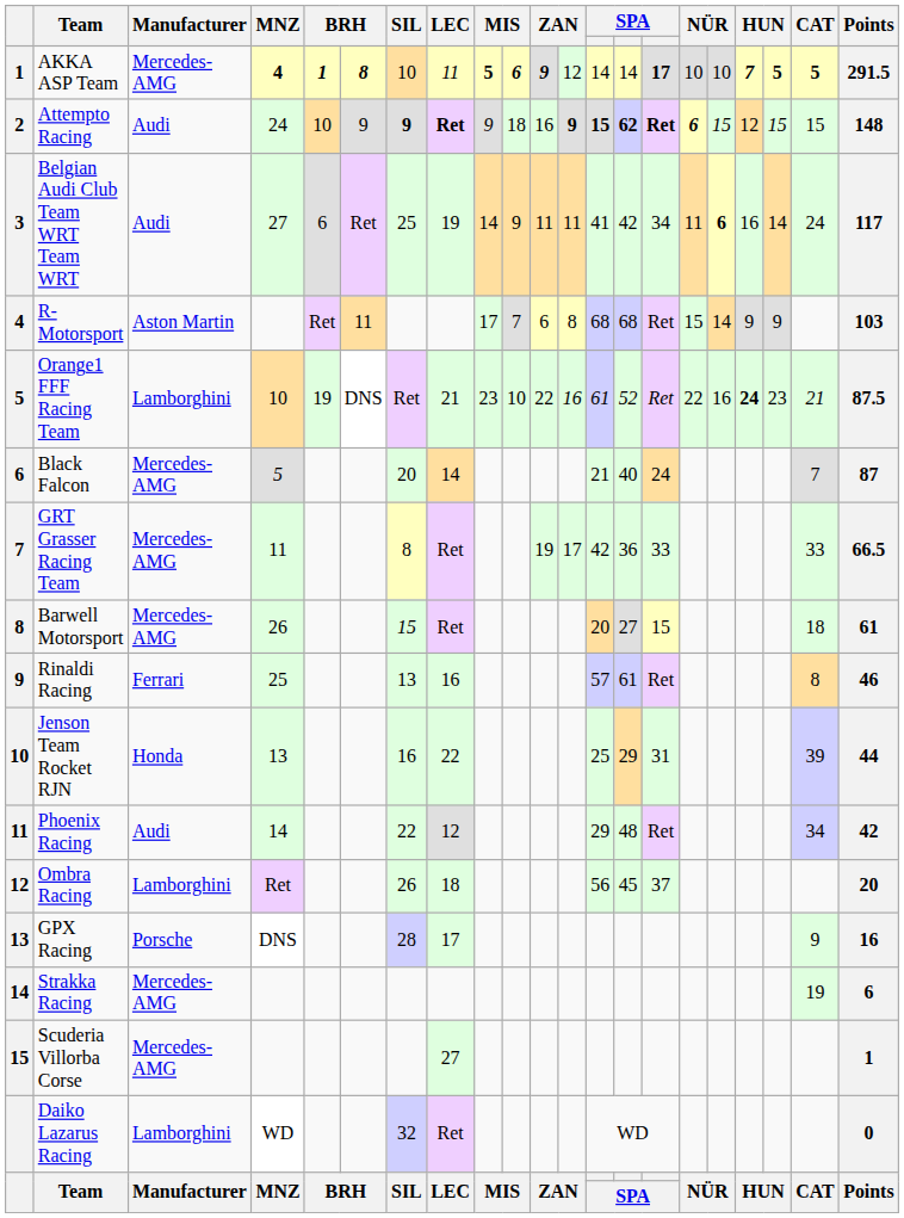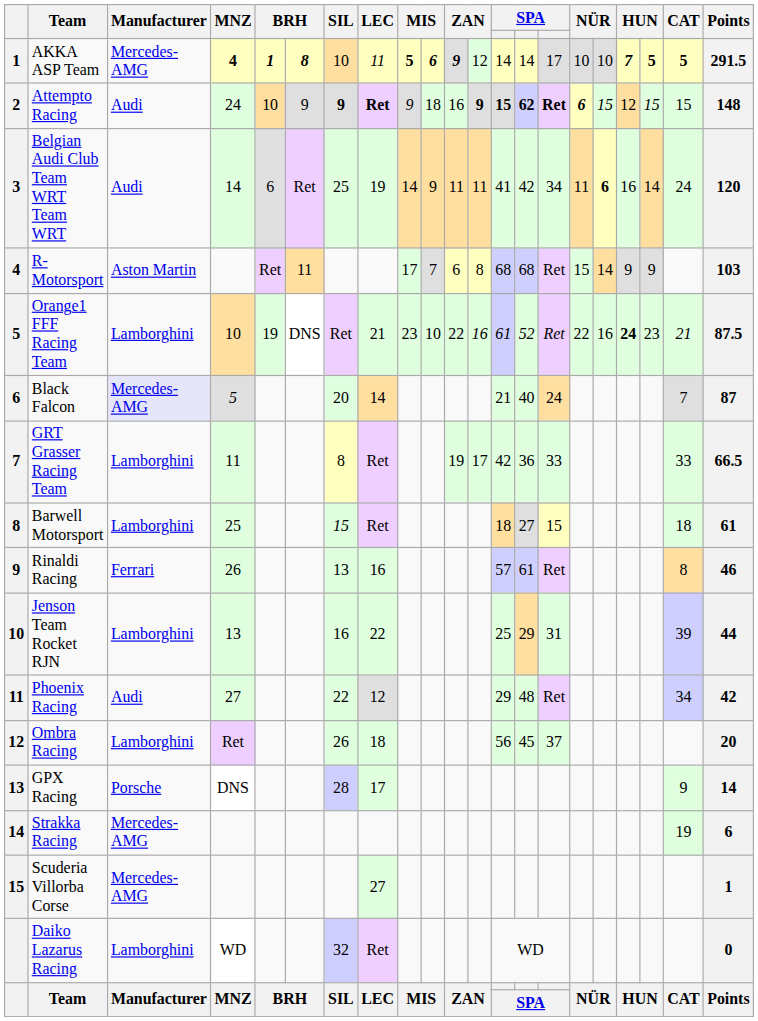AKKA ASP Team | column 15: bold -> normal
Belgian Audi Club Team WRT Team WRT | MNZ: 27 -> 14
Belgian Audi Club Team WRT Team WRT | Points: 117 -> 120
Black Falcon | Manufacturer: no background -> lavender background
GRT Grasser Racing Team | Manufacturer: Mercedes-AMG -> Lamborghini
Barwell Motorsport | Manufacturer: Mercedes-AMG -> Lamborghini
Barwell Motorsport | MNZ: 26 -> 25
Barwell Motorsport | column 13: 20 -> 18
Rinaldi Racing | MNZ: 25 -> 26
Jenson Team Rocket RJN | Manufacturer: Honda -> Lamborghini
Phoenix Racing | MNZ: 14 -> 27
GPX Racing | Points: 16 -> 14
